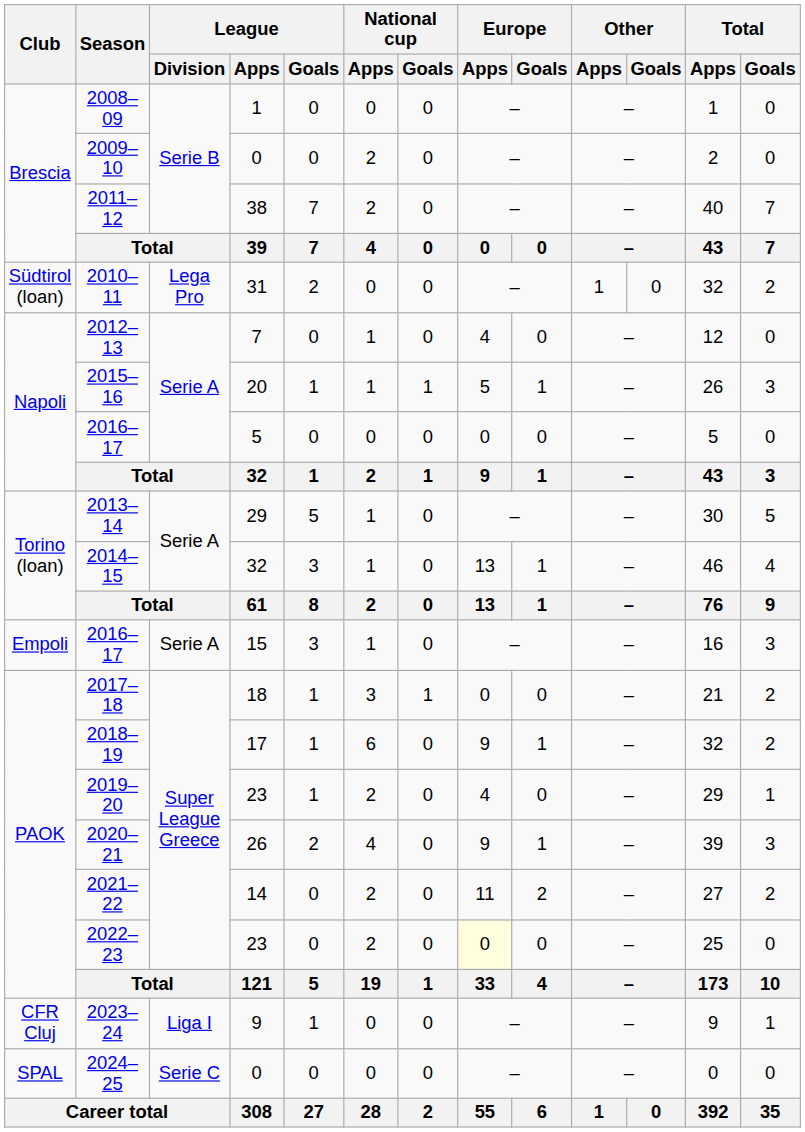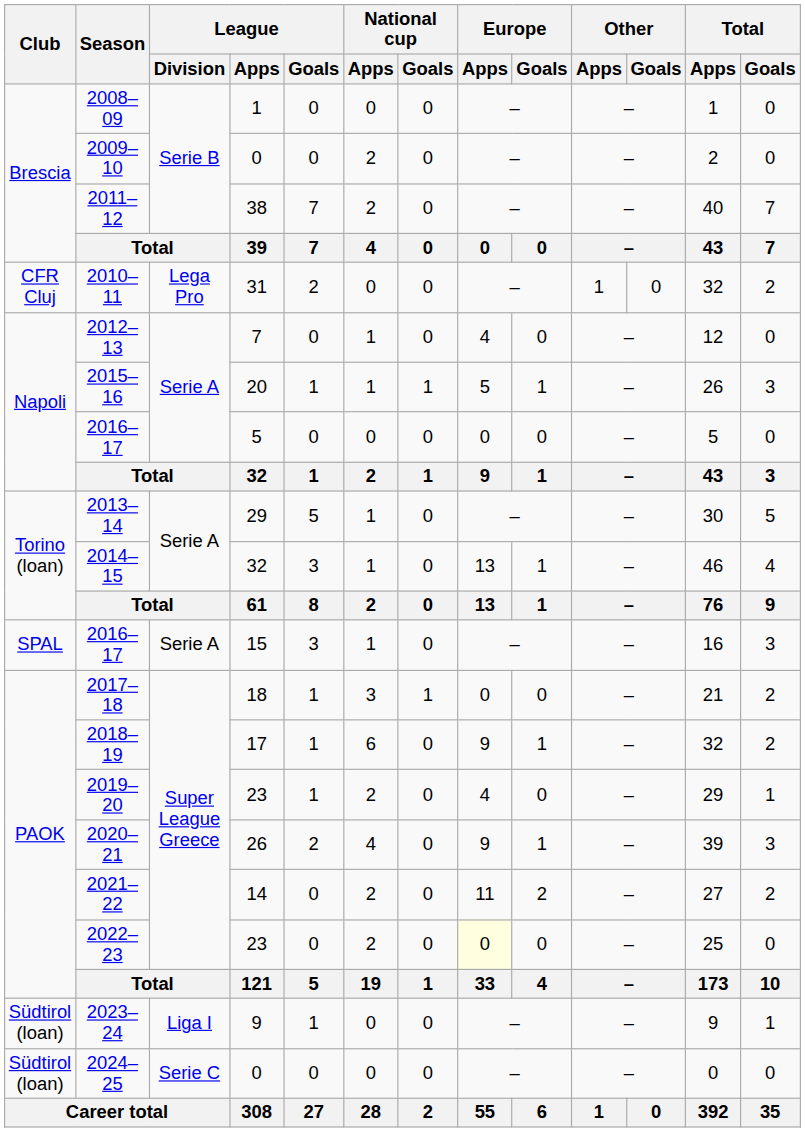2010–11 | Club: Südtirol (loan) -> CFR Cluj
2016–17 / 15 | Club: Empoli -> SPAL
2023–24 | Club: CFR Cluj -> Südtirol (loan)
2024–25 | Club: SPAL -> Südtirol (loan)
